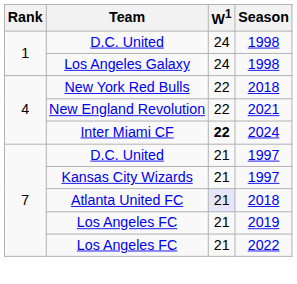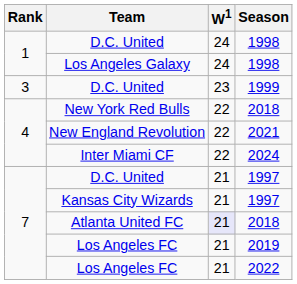+ row: 3 | D.C. United | 23 | 1999
Inter Miami CF | W1: bold -> normal
